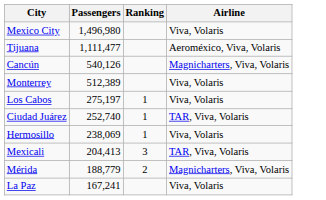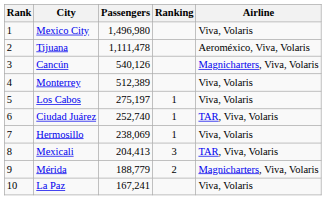+ column: Rank | 1 | 2 | 3 | 4 | 5 | 6 | 7 | 8 | 9 | 10
Tijuana | Passengers: 1,111,477 -> 1,111,478
